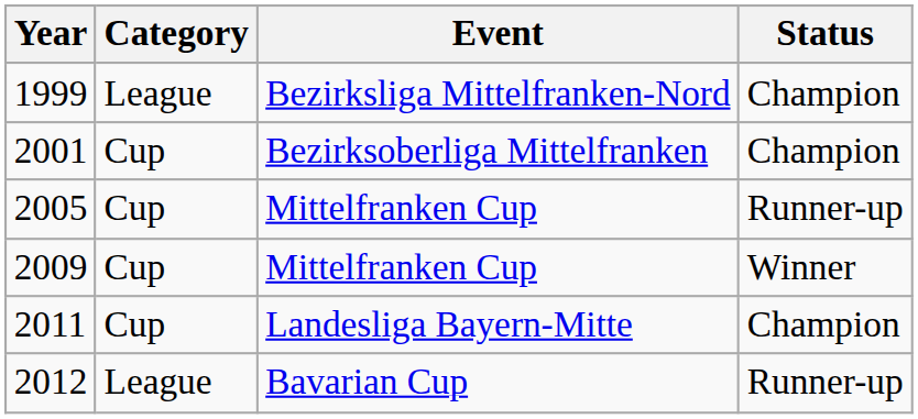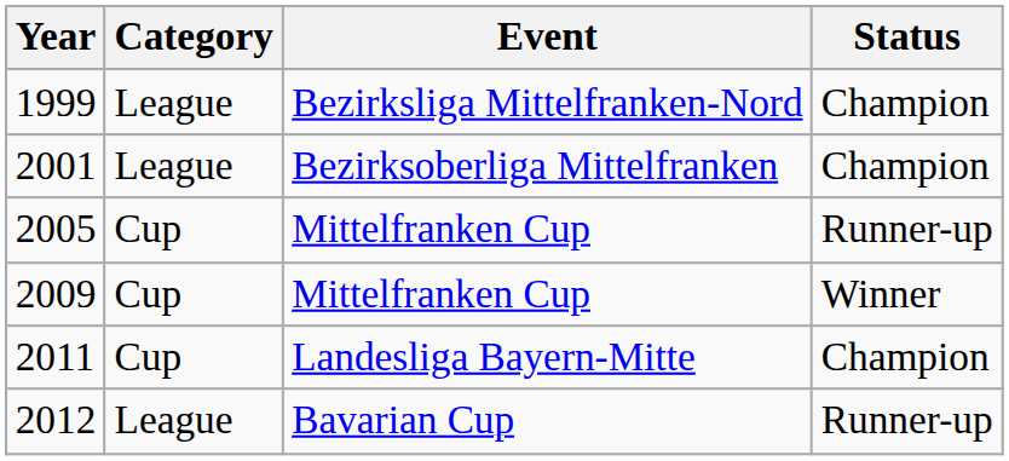2001 | Category: Cup -> League
